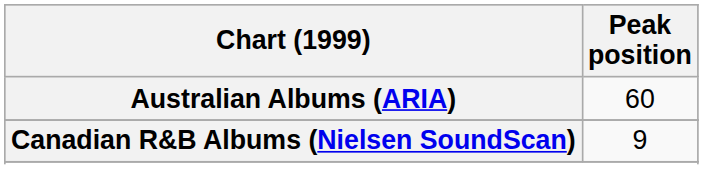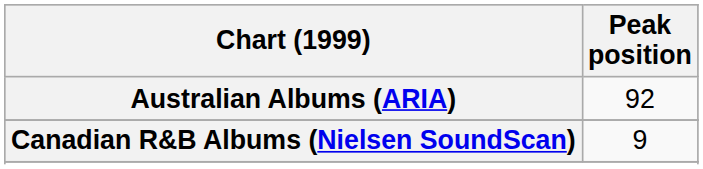Australian Albums (ARIA) | Peak position: 60 -> 92
